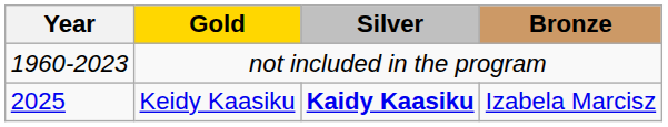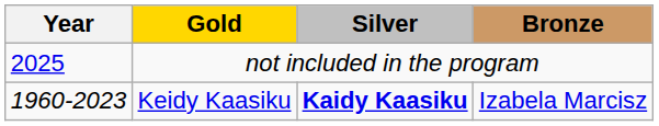not included in the program | Year: 1960-2023 -> 2025
Keidy Kaasiku | Year: 2025 -> 1960-2023
